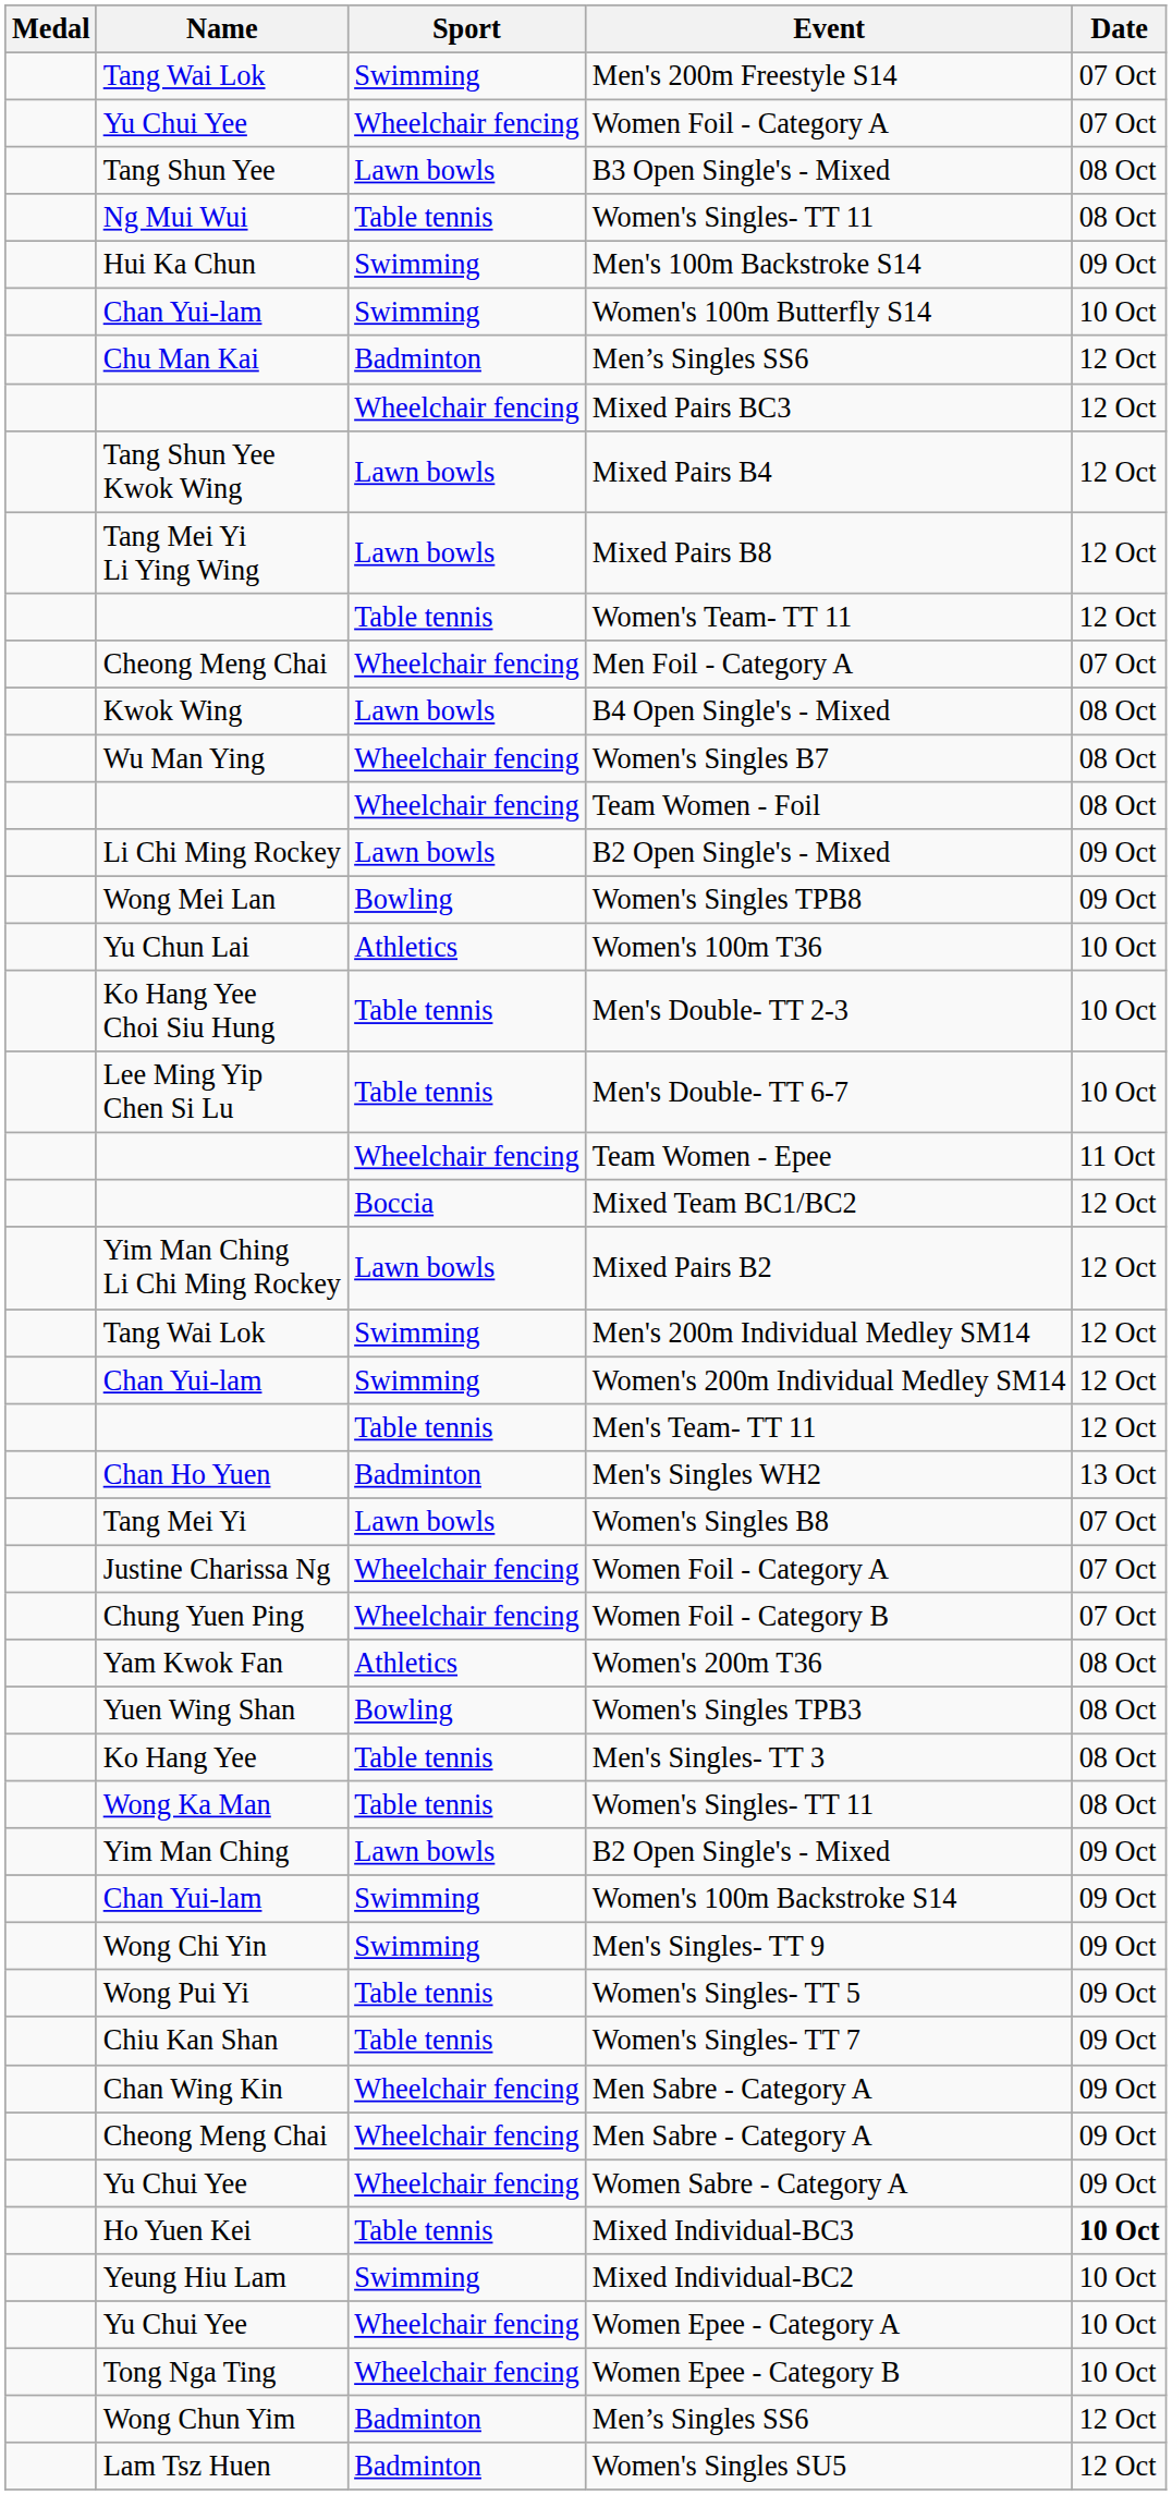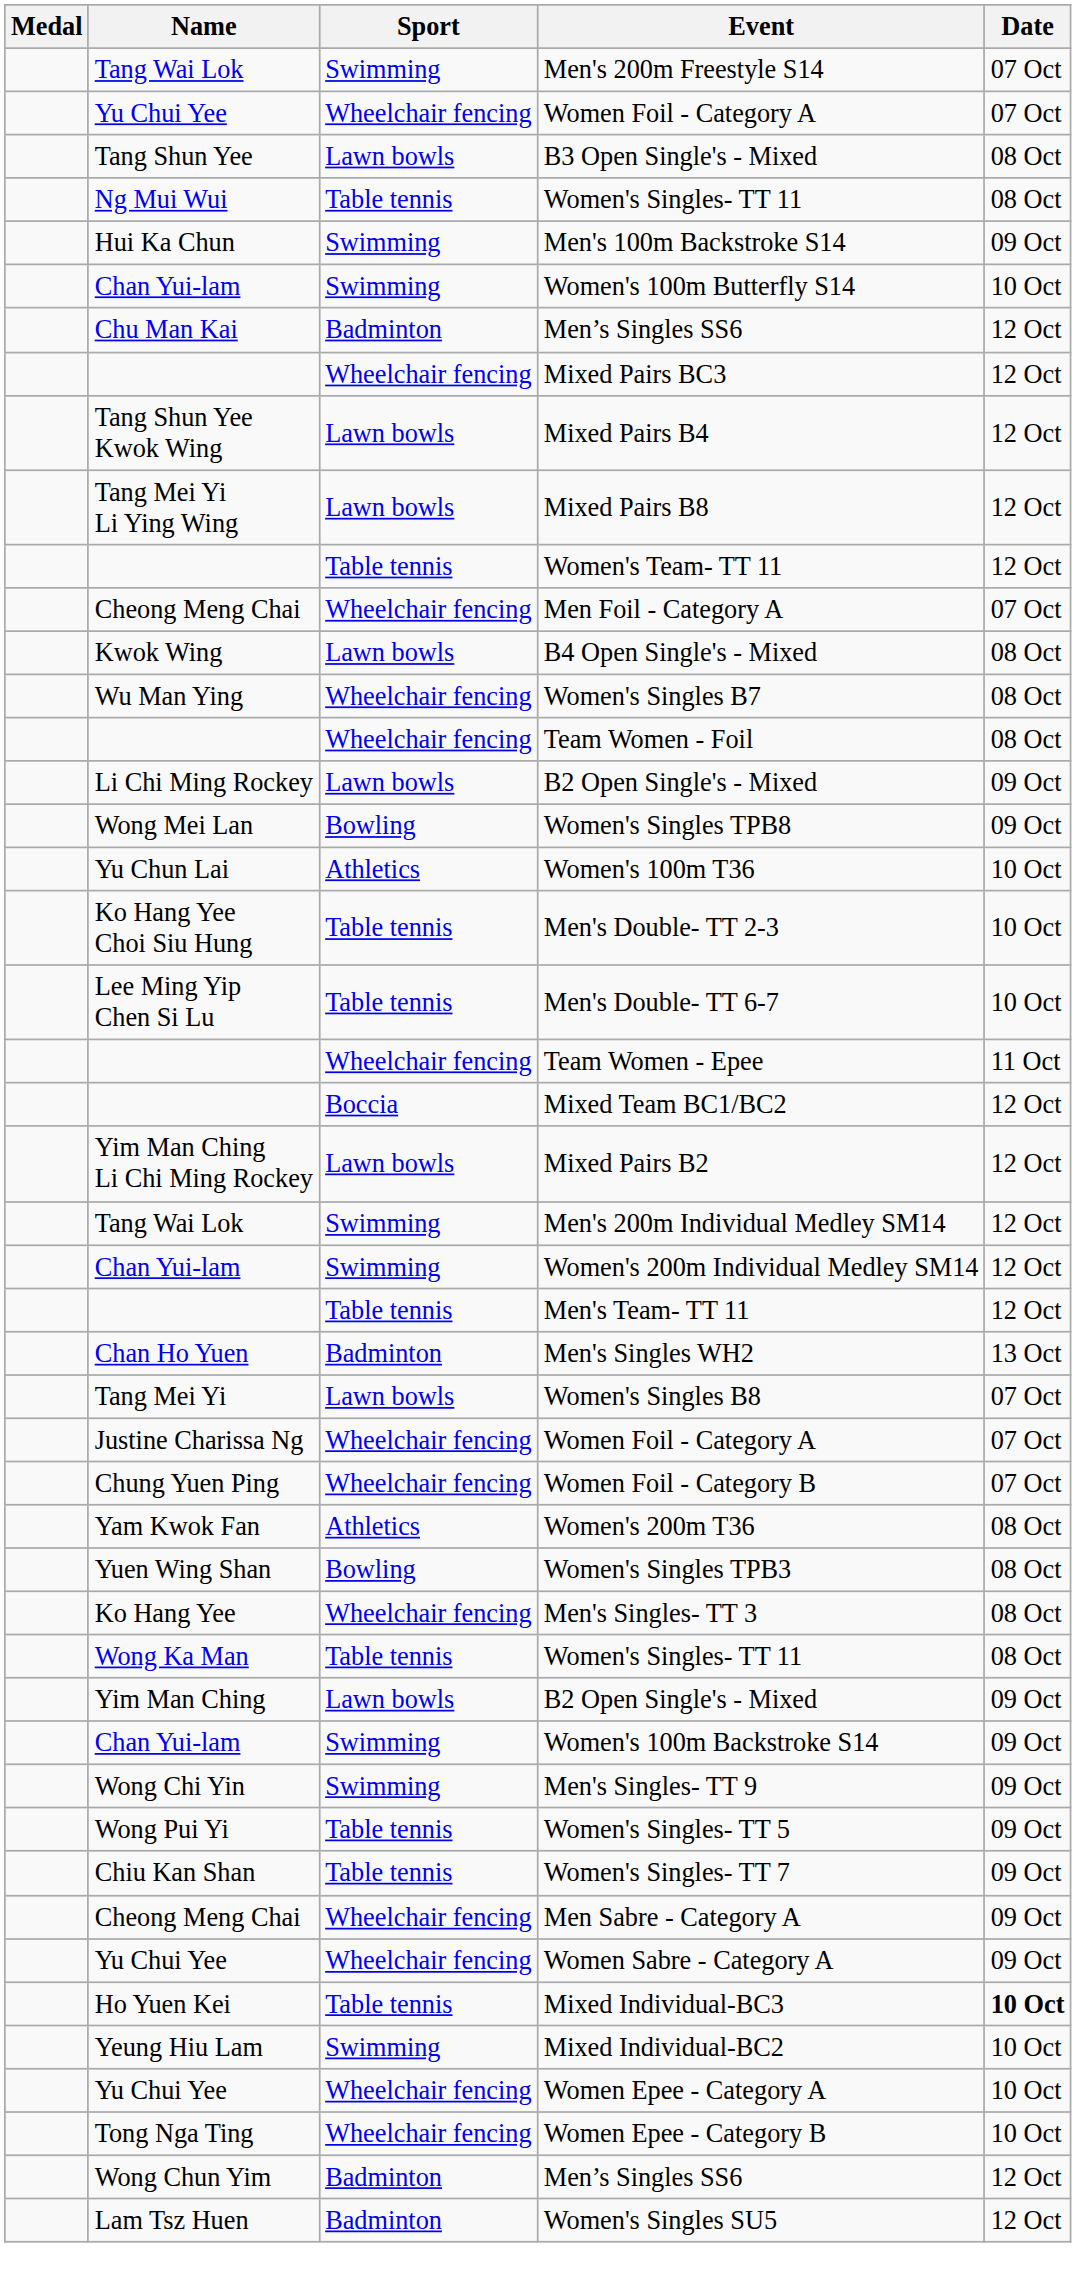Men's Singles- TT 3 | Sport: Table tennis -> Wheelchair fencing
- row: Chan Wing Kin | Wheelchair fencing | Men Sabre - Category A | 09 Oct
